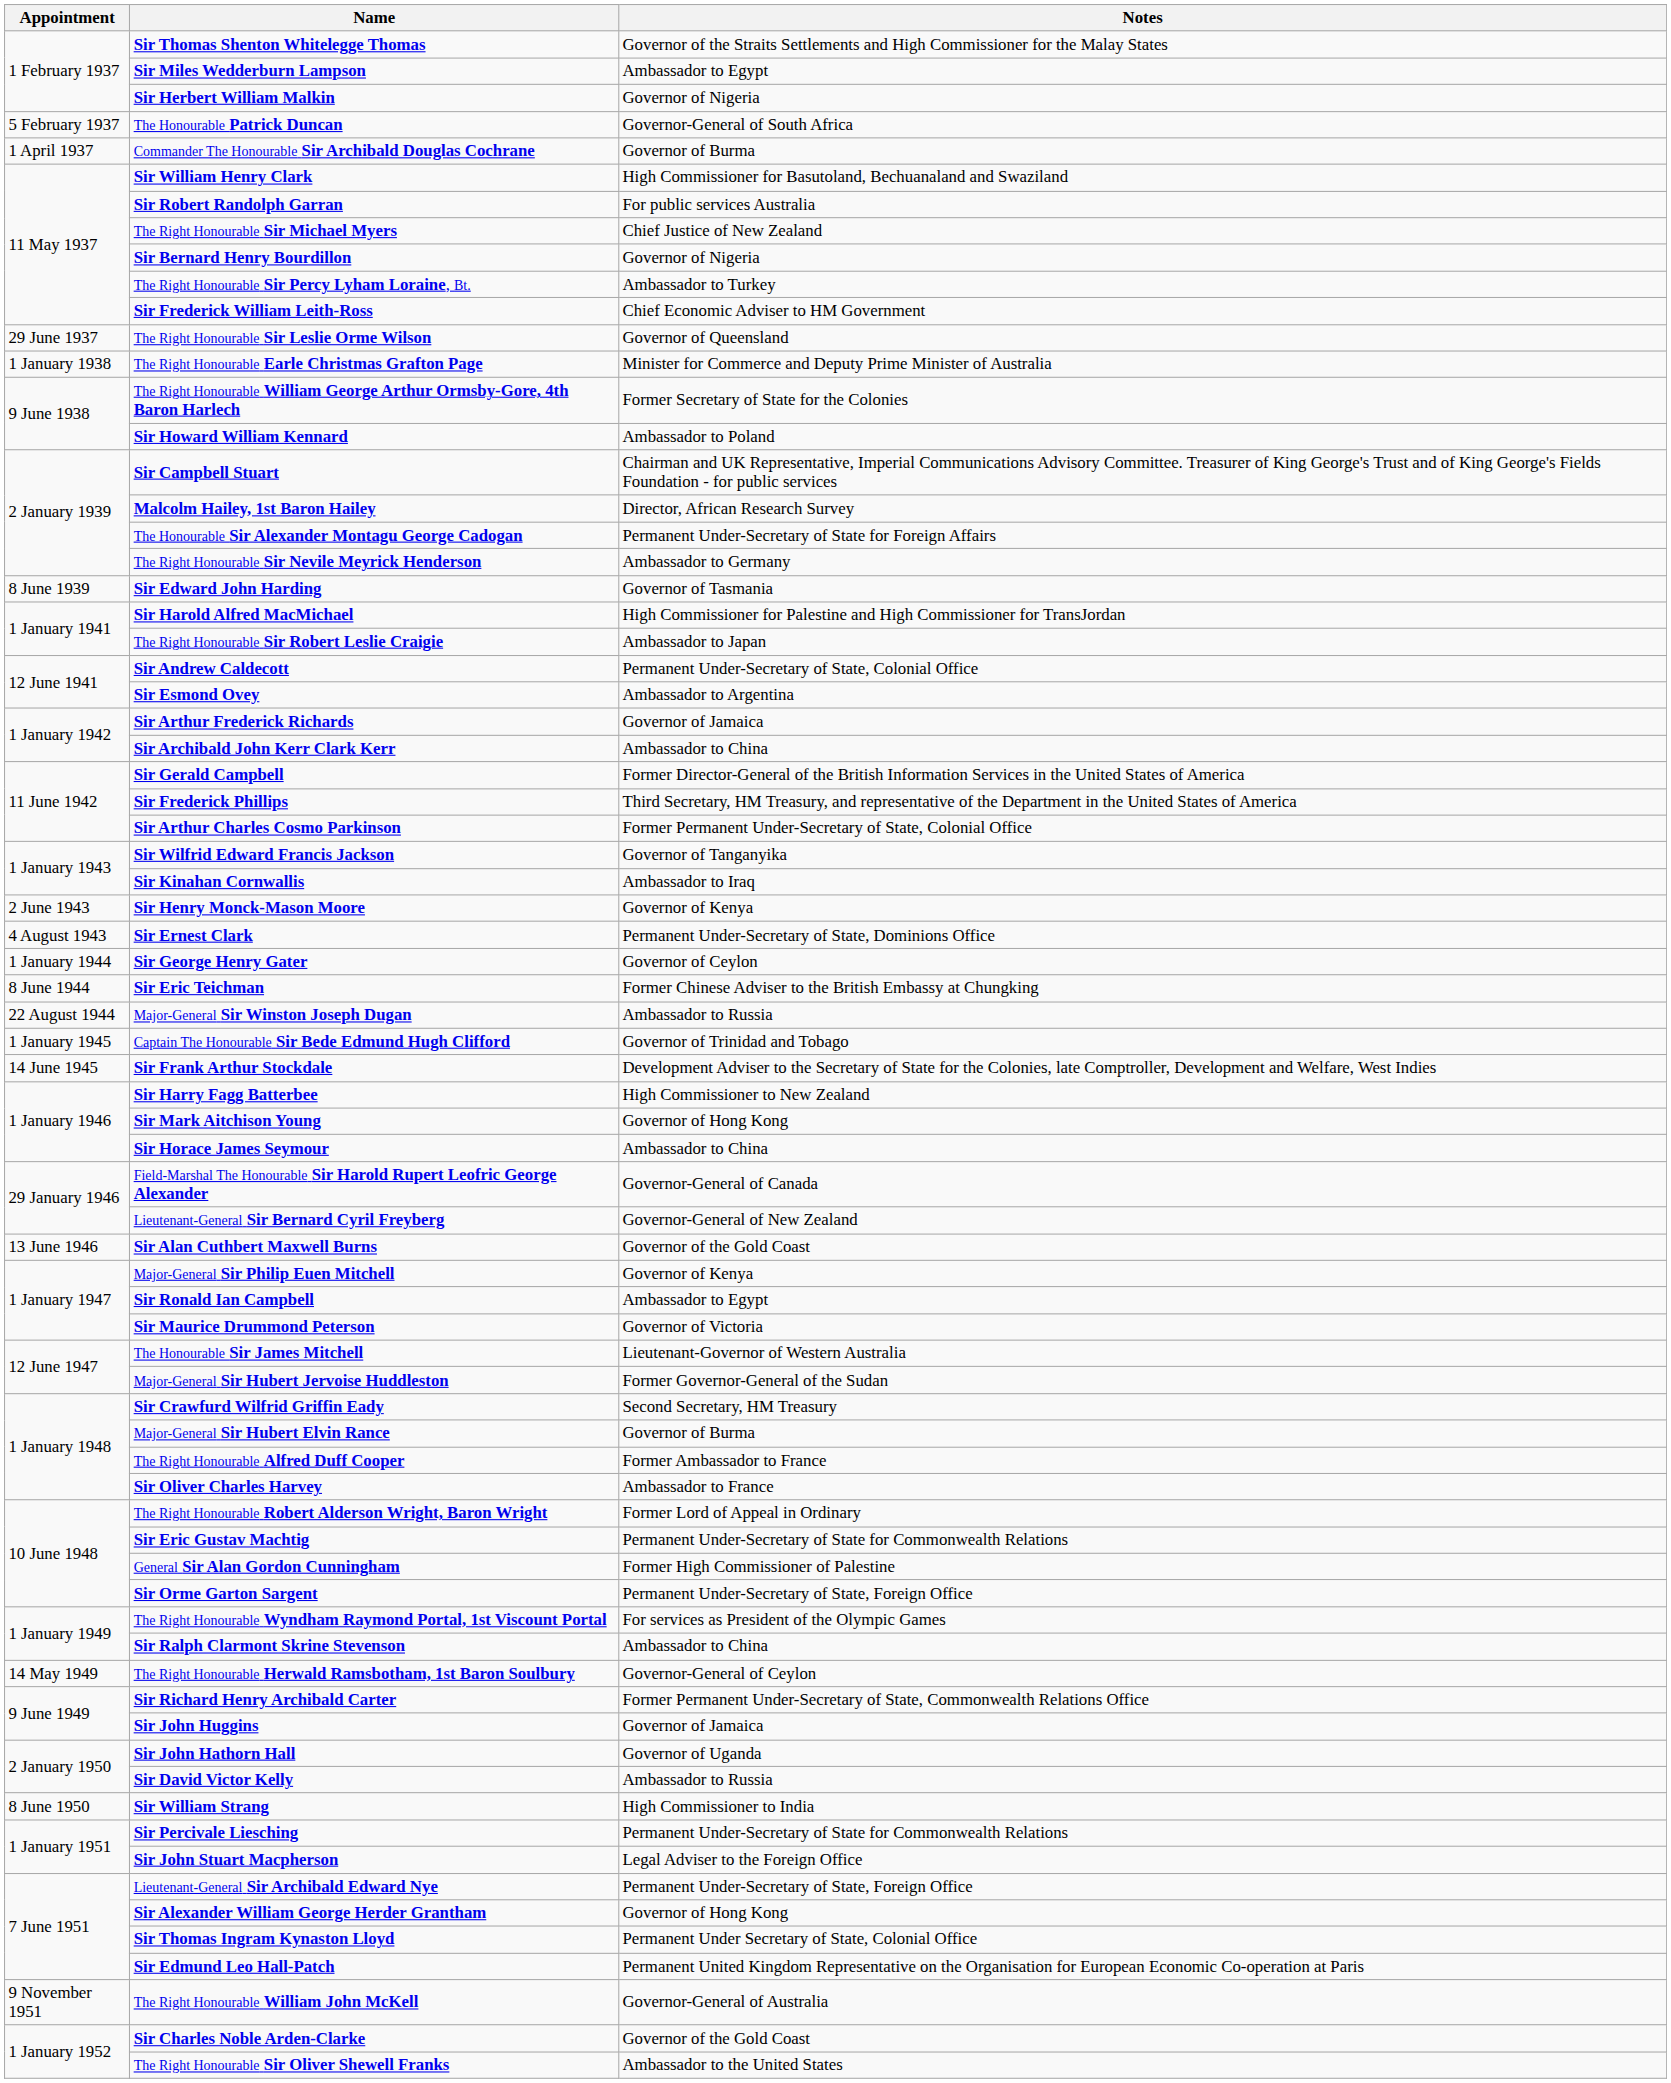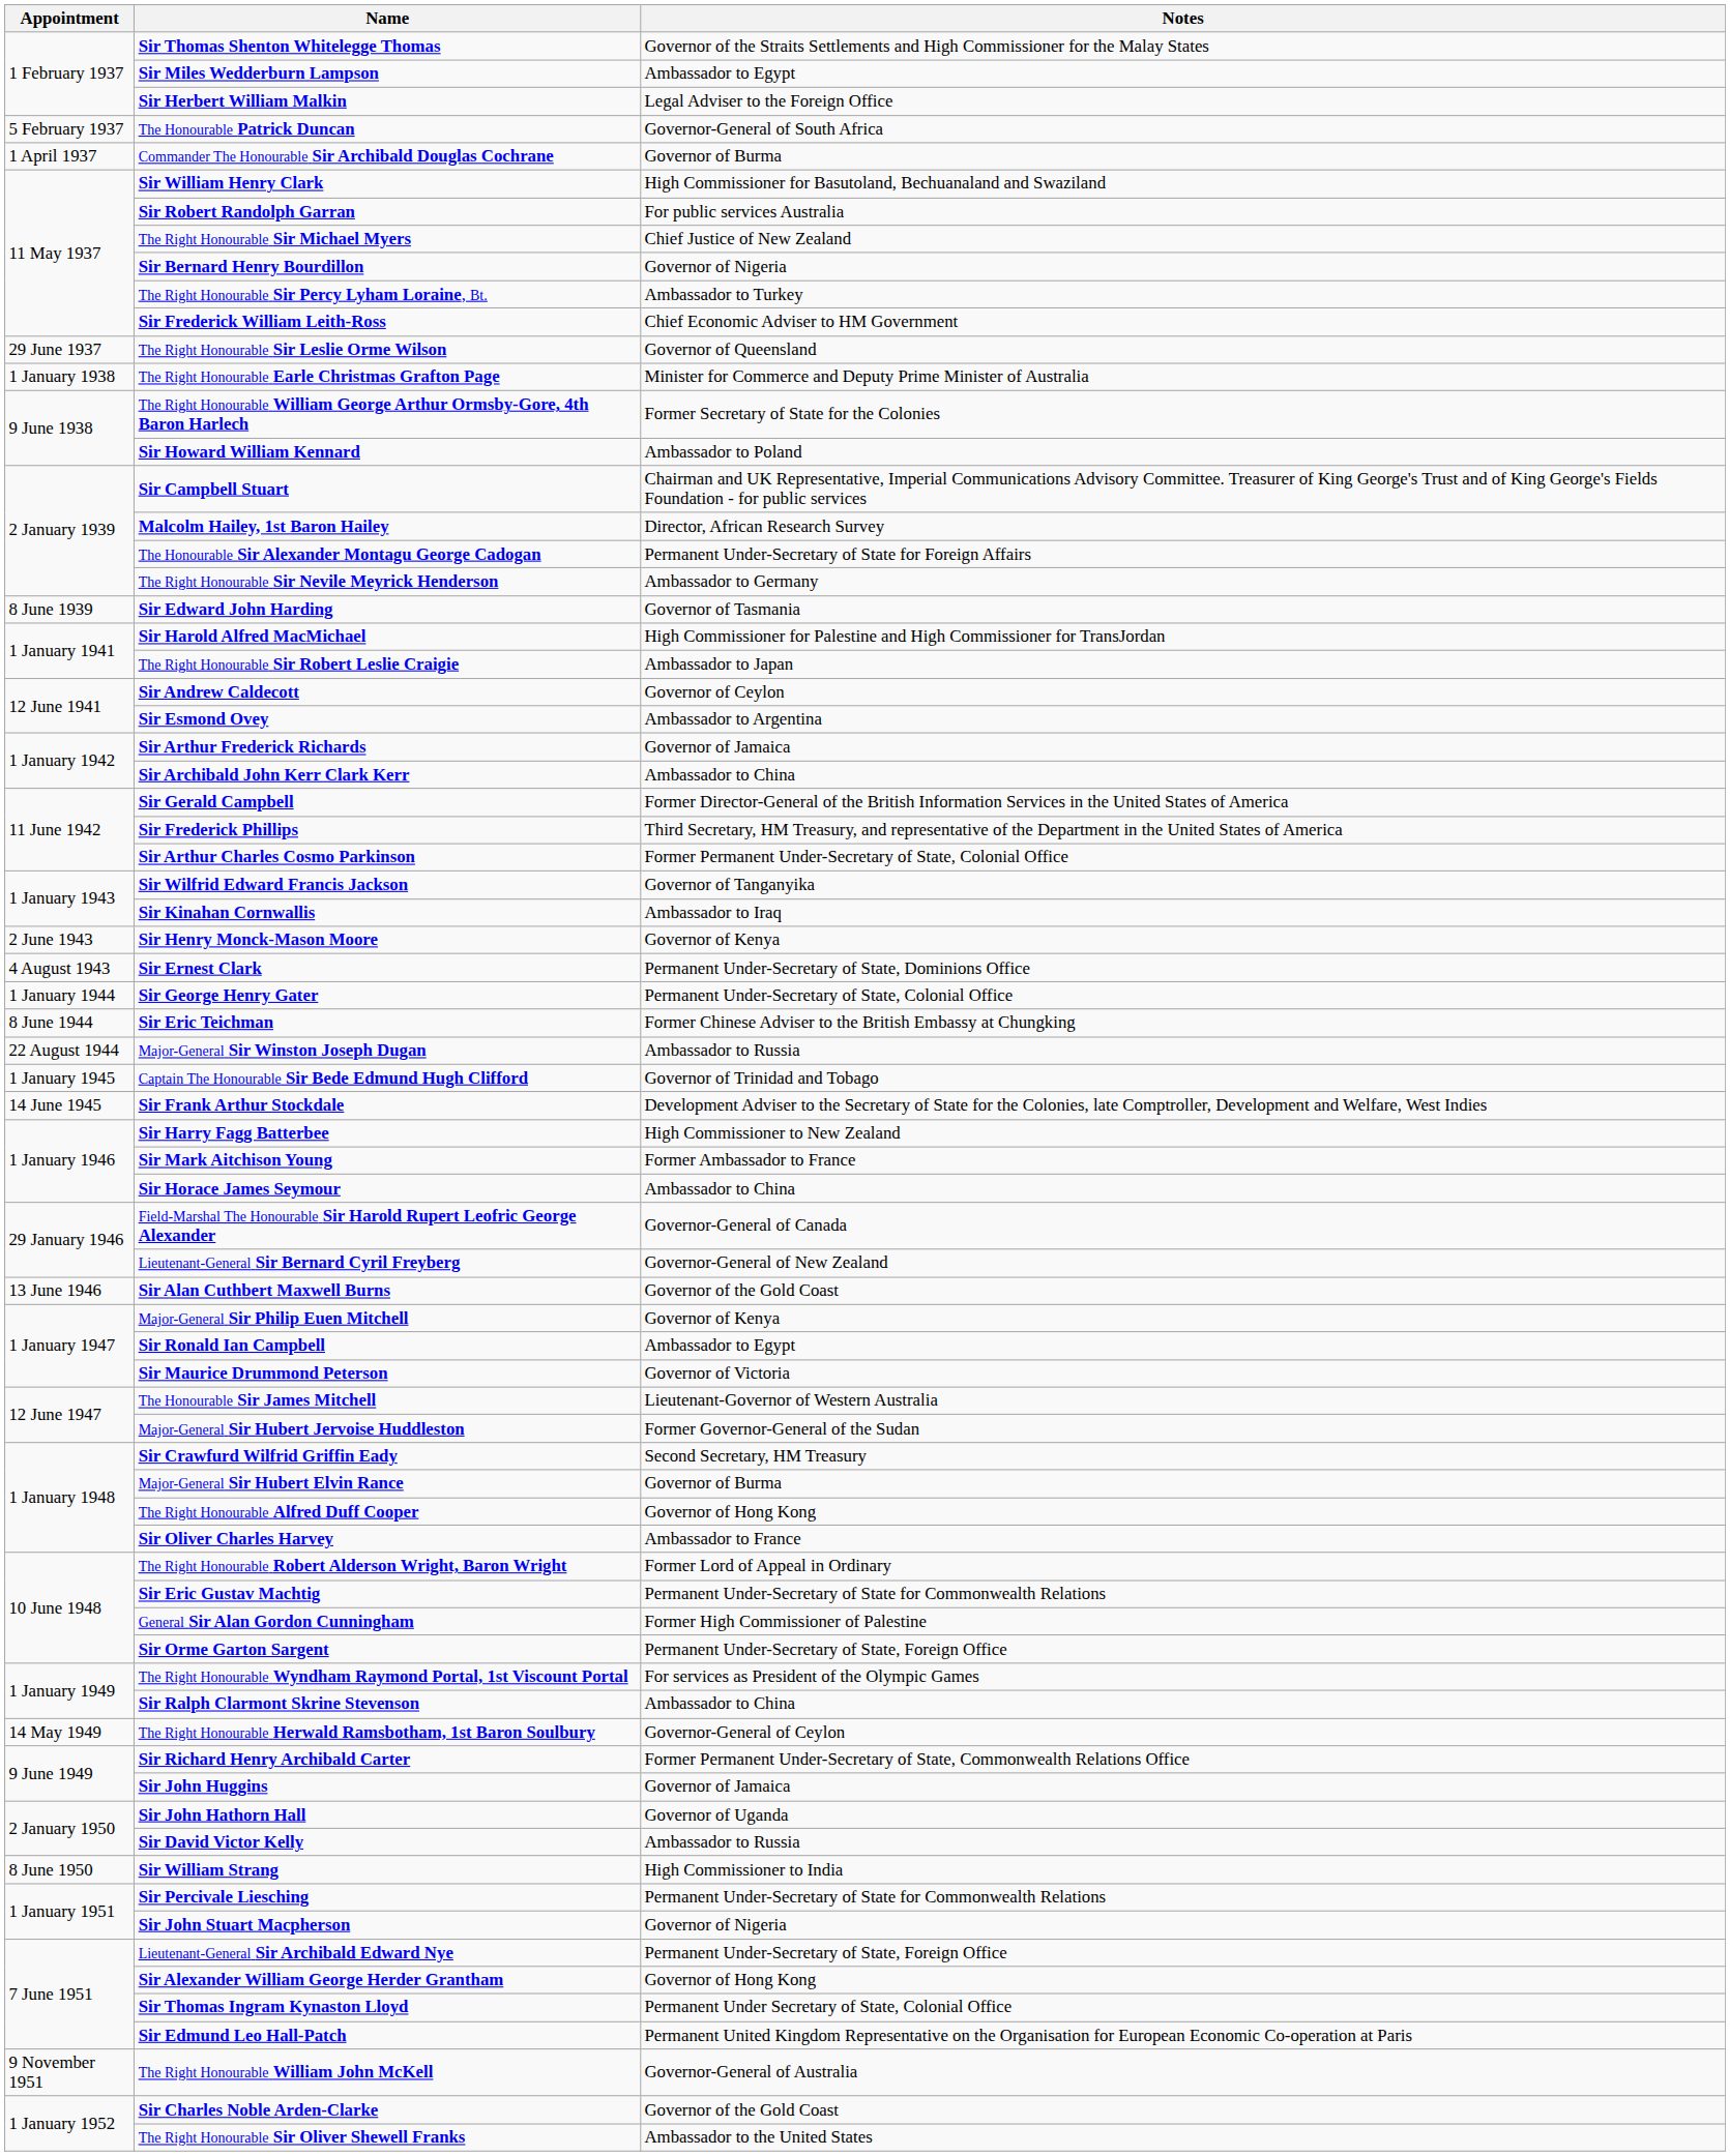Sir Herbert William Malkin | Notes: Governor of Nigeria -> Legal Adviser to the Foreign Office
Sir Andrew Caldecott | Notes: Permanent Under-Secretary of State, Colonial Office -> Governor of Ceylon
Sir George Henry Gater | Notes: Governor of Ceylon -> Permanent Under-Secretary of State, Colonial Office
Sir Mark Aitchison Young | Notes: Governor of Hong Kong -> Former Ambassador to France
The Right Honourable Alfred Duff Cooper | Notes: Former Ambassador to France -> Governor of Hong Kong
Sir John Stuart Macpherson | Notes: Legal Adviser to the Foreign Office -> Governor of Nigeria
